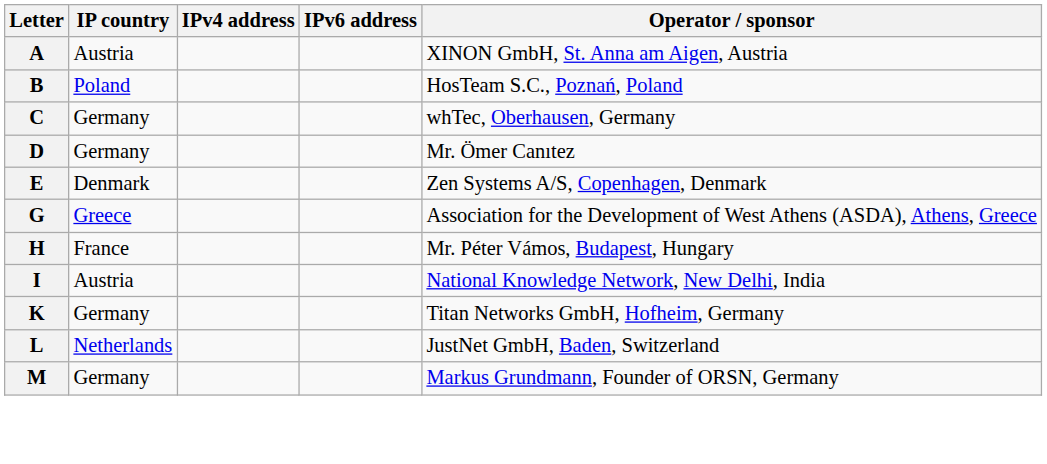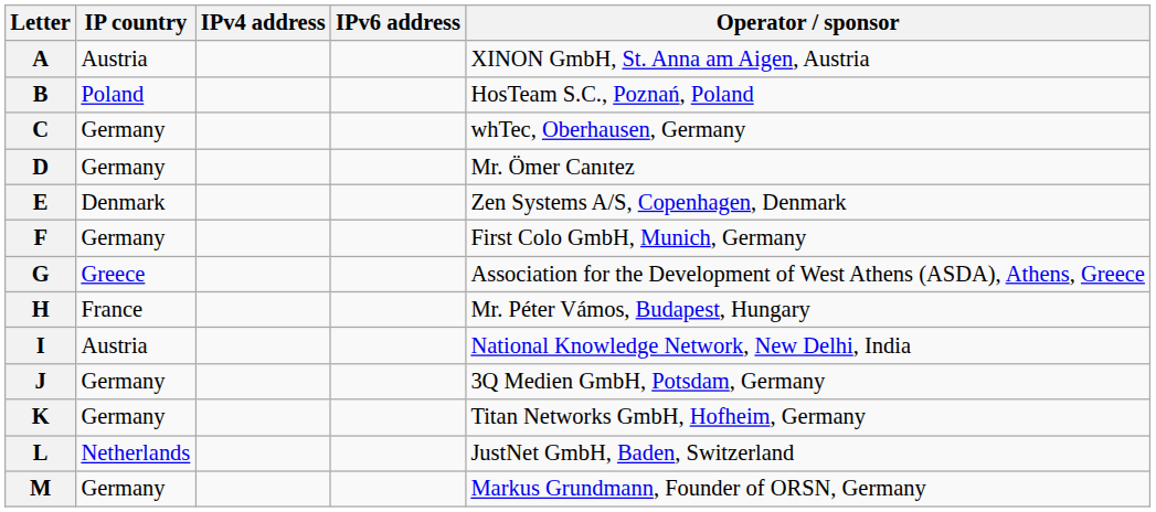+ row: F | Germany | First Colo GmbH, Munich, Germany
+ row: J | Germany | 3Q Medien GmbH, Potsdam, Germany
